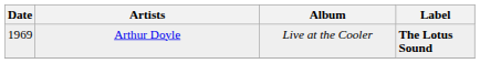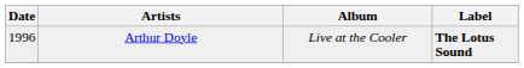Arthur Doyle | Date: 1969 -> 1996
